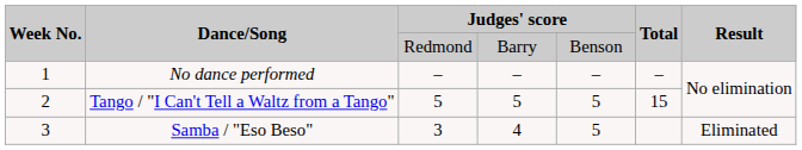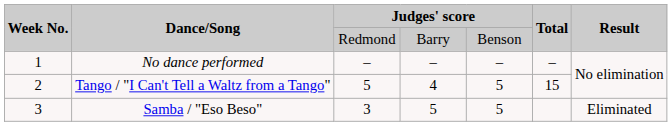Tango / "I Can't Tell a Waltz from a Tango" | column 4: 5 -> 4
Samba / "Eso Beso" | column 4: 4 -> 5
